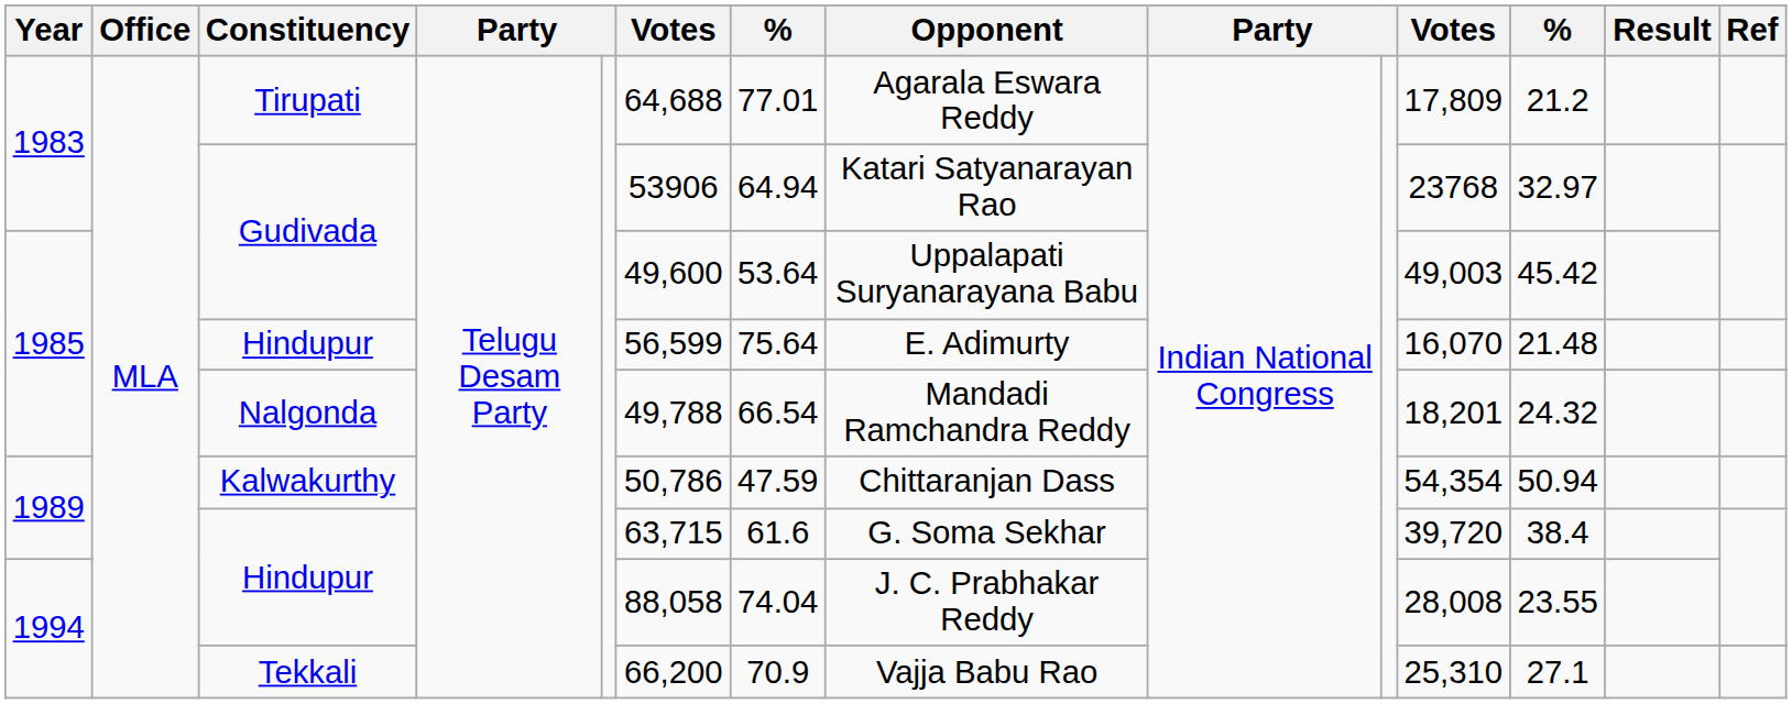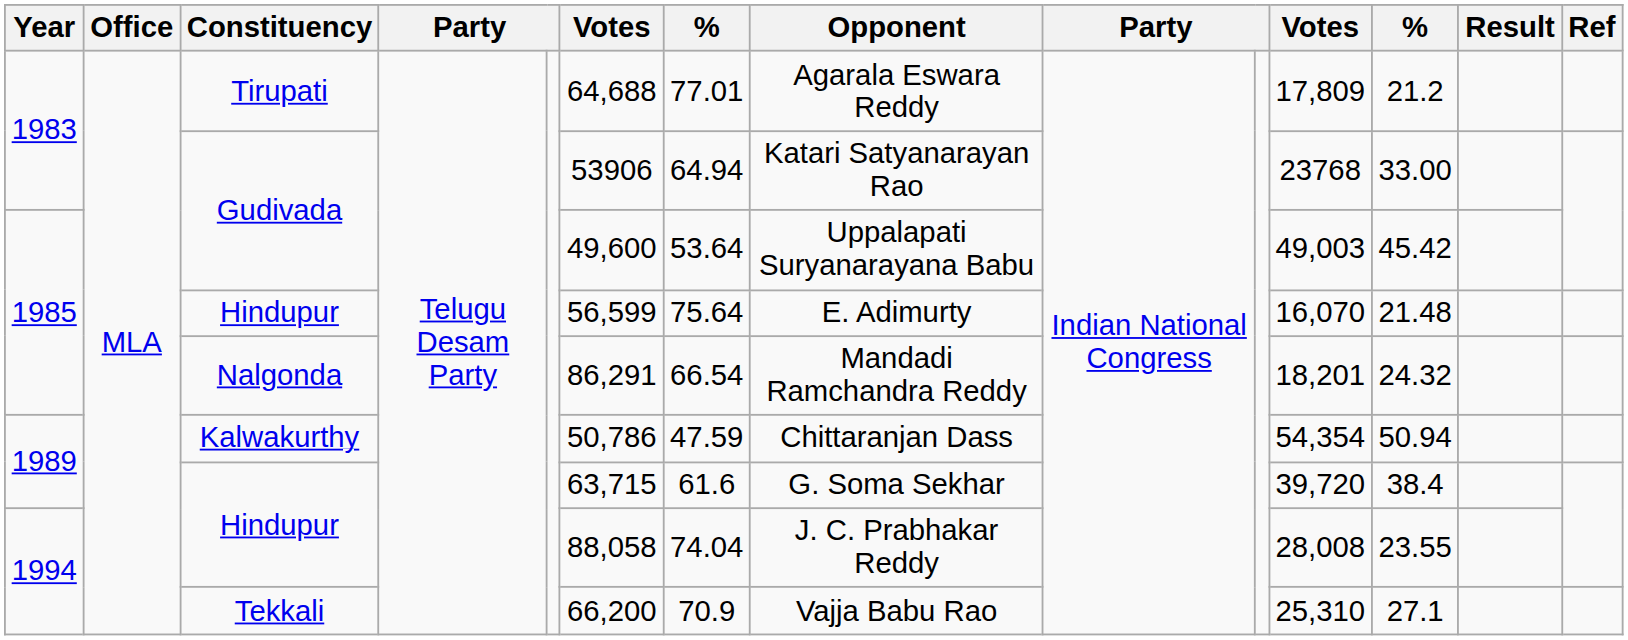1983 / Gudivada | column 12: 32.97 -> 33.00
Nalgonda | column 6: 49,788 -> 86,291
